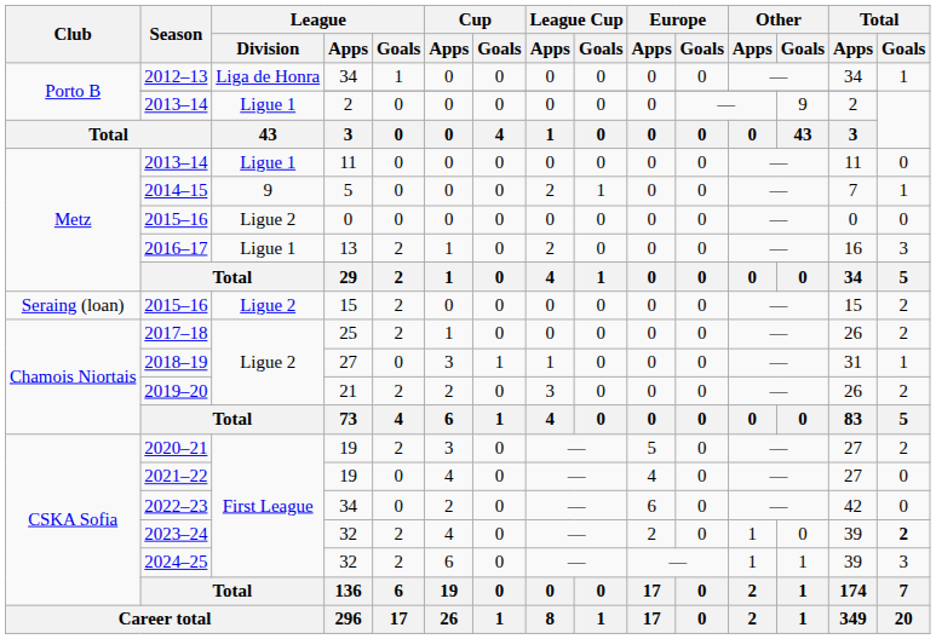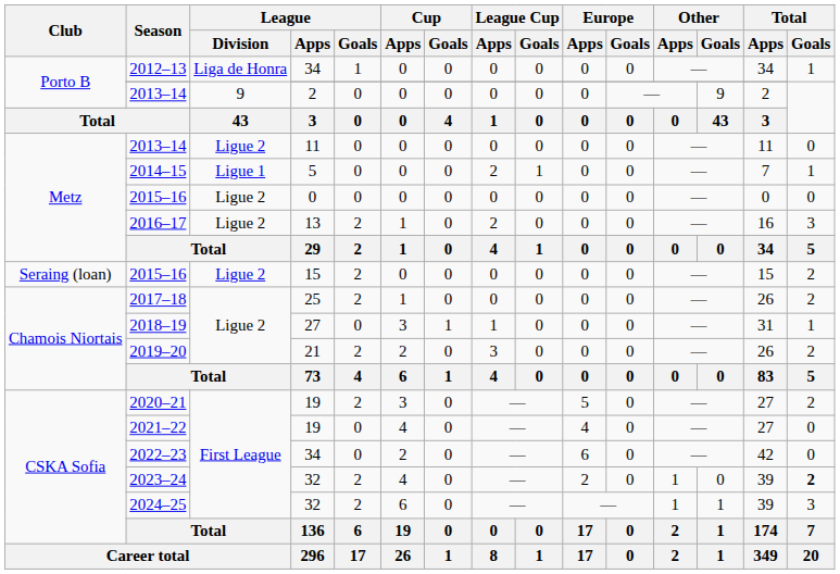2013–14 / 2 | League / Division: Ligue 1 -> 9
2013–14 / 11 | League / Division: Ligue 1 -> Ligue 2
2014–15 | League / Division: 9 -> Ligue 1
2016–17 | League / Division: Ligue 1 -> Ligue 2
